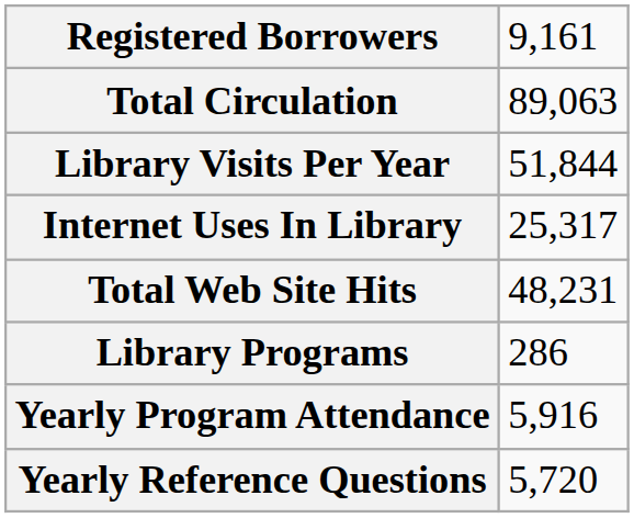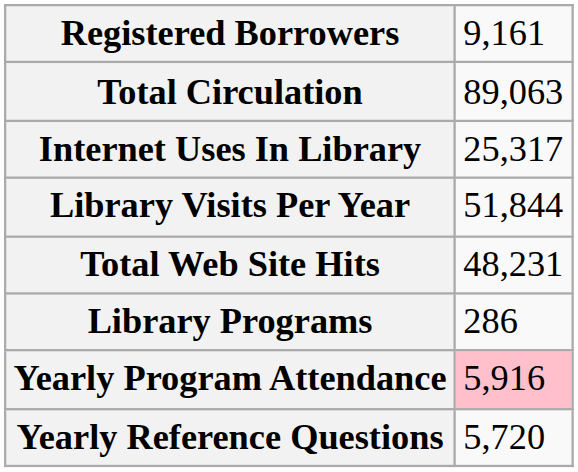rows swapped: Library Visits Per Year <-> Internet Uses In Library
Yearly Program Attendance | column 2: no background -> pink background
